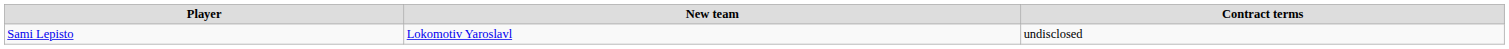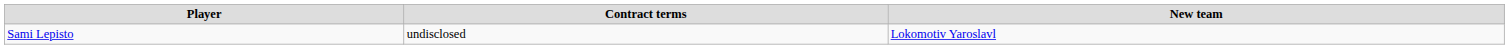columns swapped: New team <-> Contract terms
